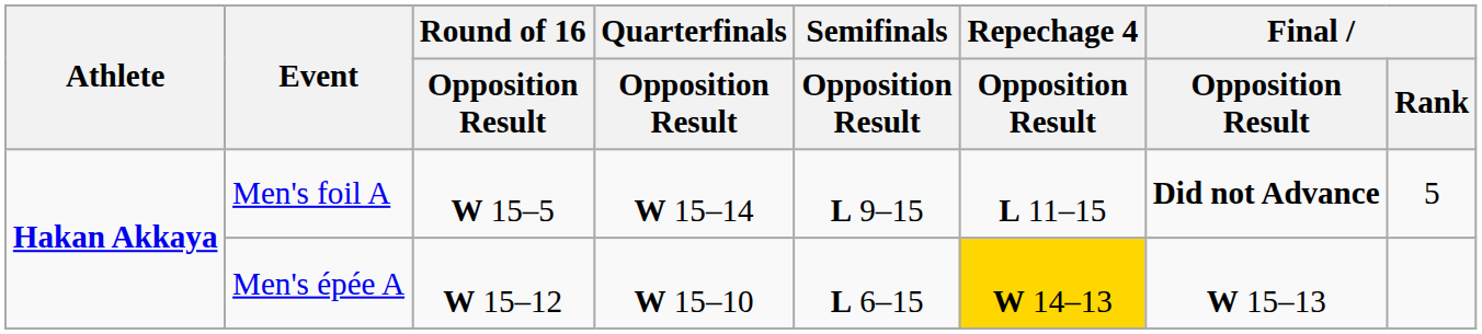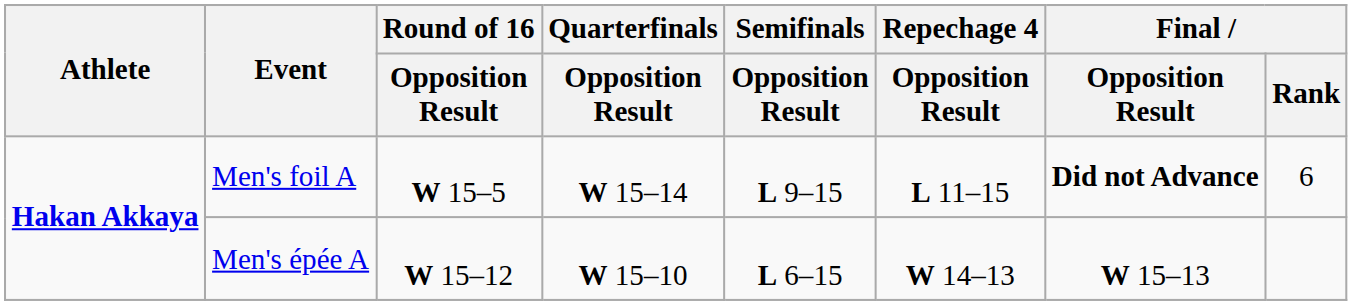Men's foil A | Final / Rank: 5 -> 6
Men's épée A | Repechage 4 / Opposition Result: gold background -> no background
